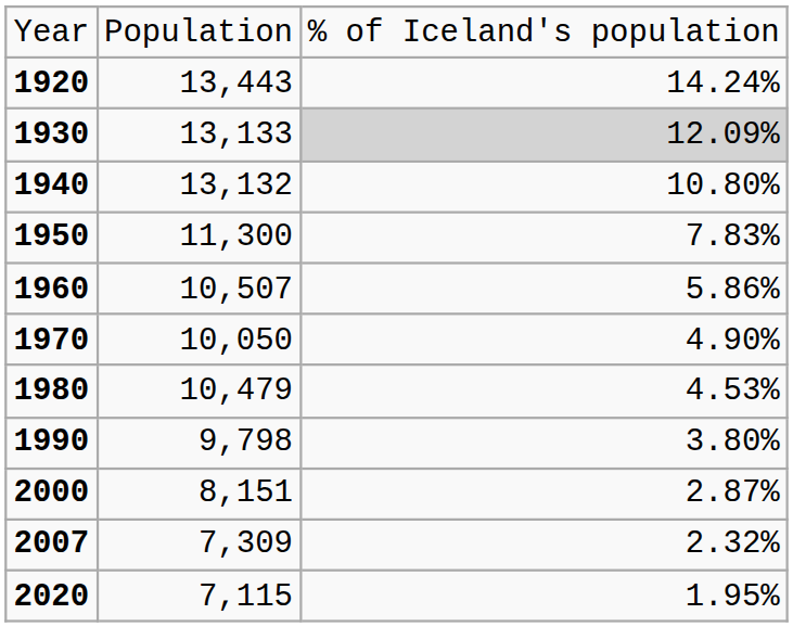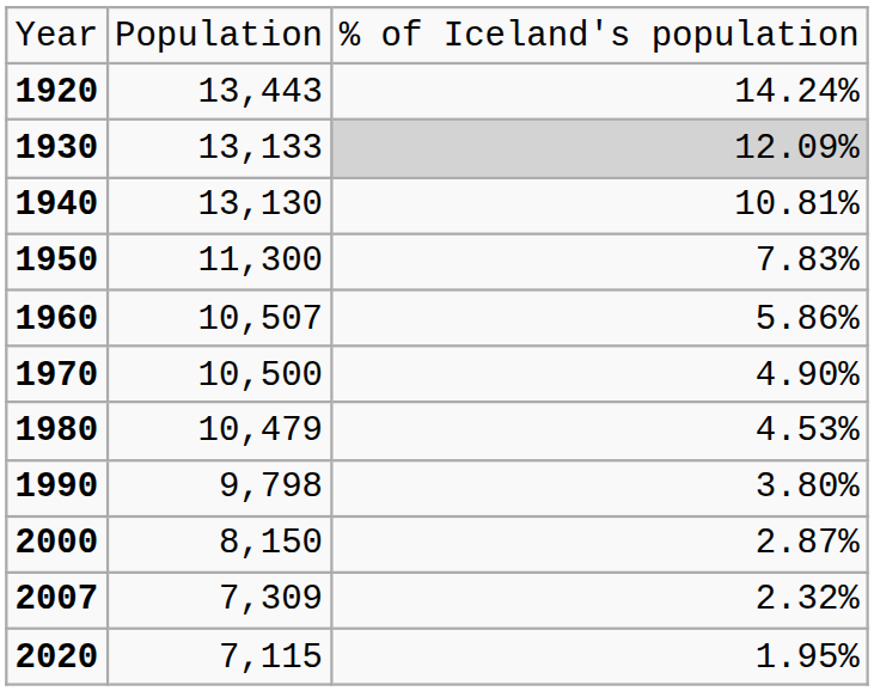1940 | column 2: 13,132 -> 13,130
1940 | column 3: 10.80% -> 10.81%
1970 | column 2: 10,050 -> 10,500
2000 | column 2: 8,151 -> 8,150
